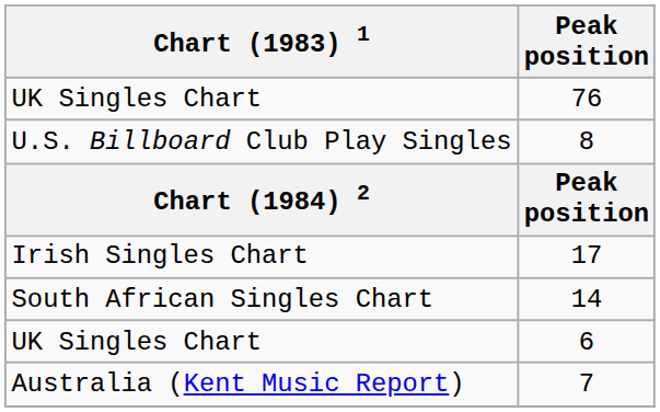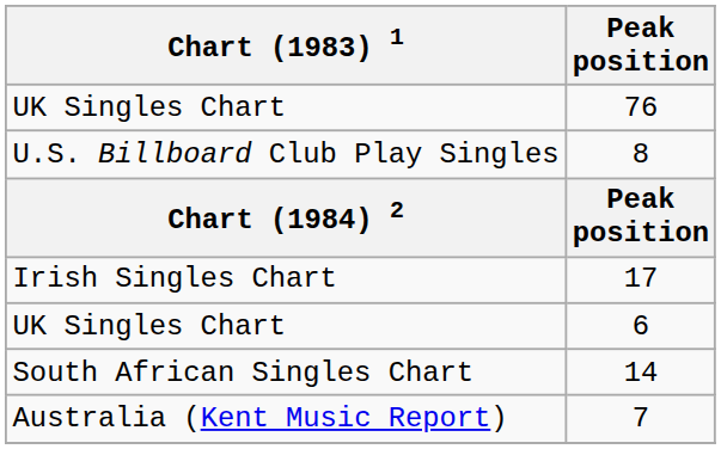rows swapped: 14 <-> 6
